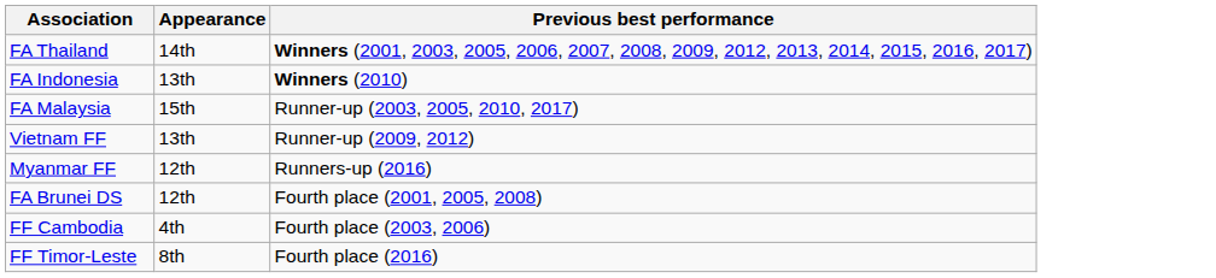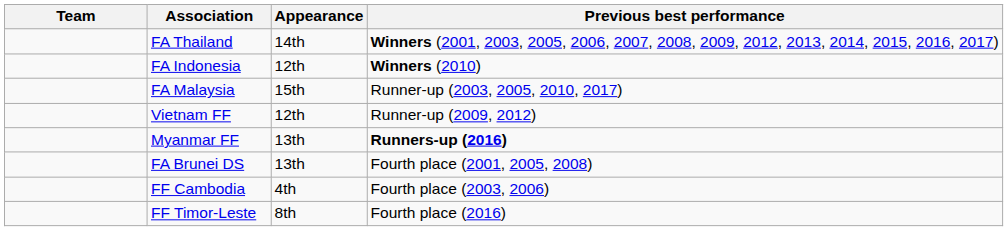+ column: Team
FA Indonesia | Appearance: 13th -> 12th
Vietnam FF | Appearance: 13th -> 12th
Myanmar FF | Appearance: 12th -> 13th
Myanmar FF | Previous best performance: normal -> bold
FA Brunei DS | Appearance: 12th -> 13th
